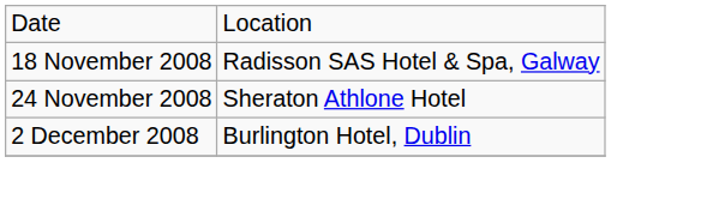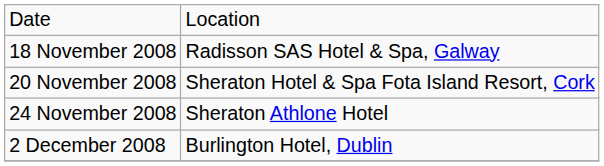+ row: 20 November 2008 | Sheraton Hotel & Spa Fota Island Resort, Cork
